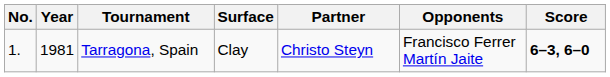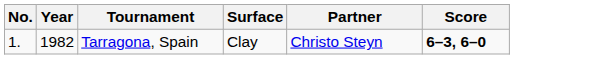- column: Opponents | Francisco Ferrer Martín Jaite
Tarragona, Spain | Year: 1981 -> 1982
